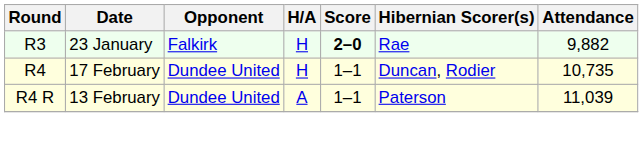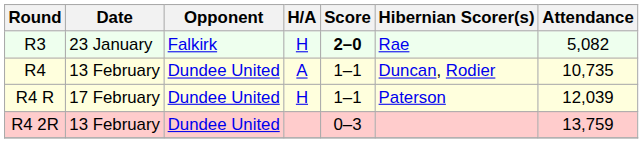R3 | Attendance: 9,882 -> 5,082
R4 | Date: 17 February -> 13 February
R4 | H/A: H -> A
R4 R | Date: 13 February -> 17 February
R4 R | H/A: A -> H
R4 R | Attendance: 11,039 -> 12,039
+ row: R4 2R | 13 February | Dundee United | 0–3 | 13,759
